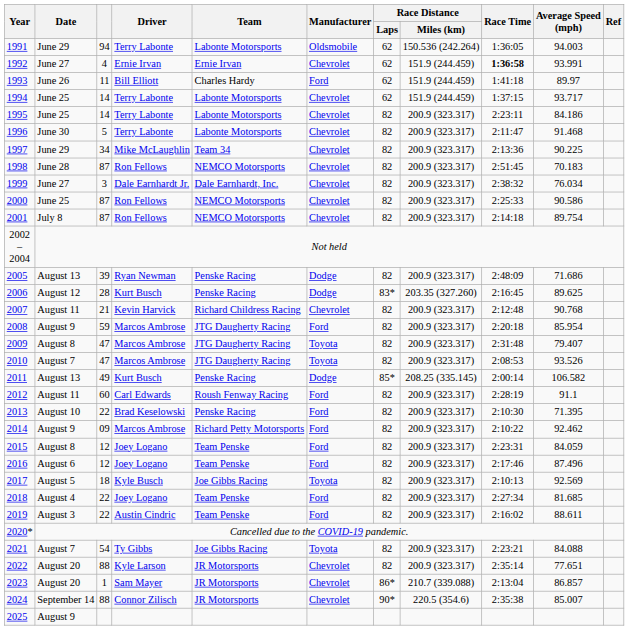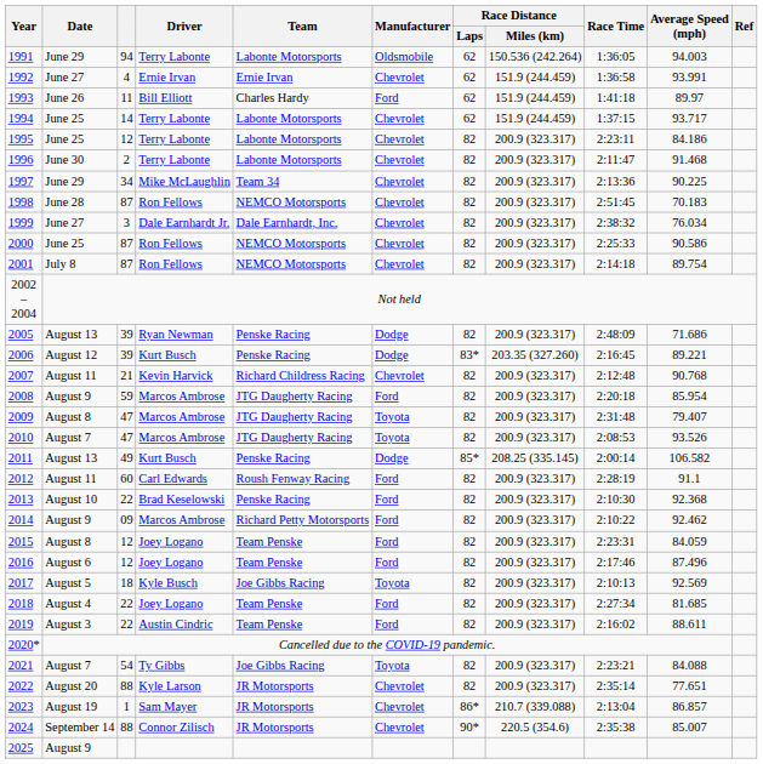1992 | Race Time: bold -> normal
1995 | column 3: 14 -> 12
1996 | column 3: 5 -> 2
2006 | column 3: 28 -> 39
2006 | Average Speed (mph): 89.625 -> 89.221
2013 | Average Speed (mph): 71.395 -> 92.368
2023 | Date: August 20 -> August 19
